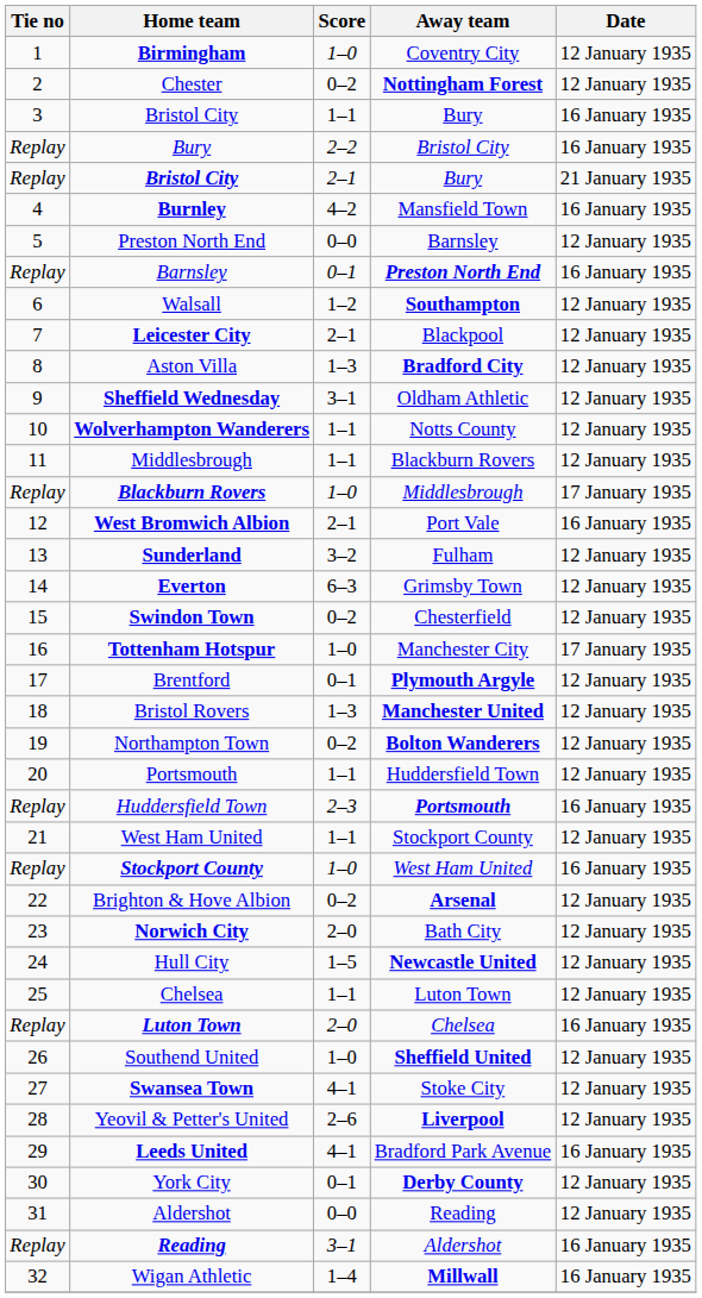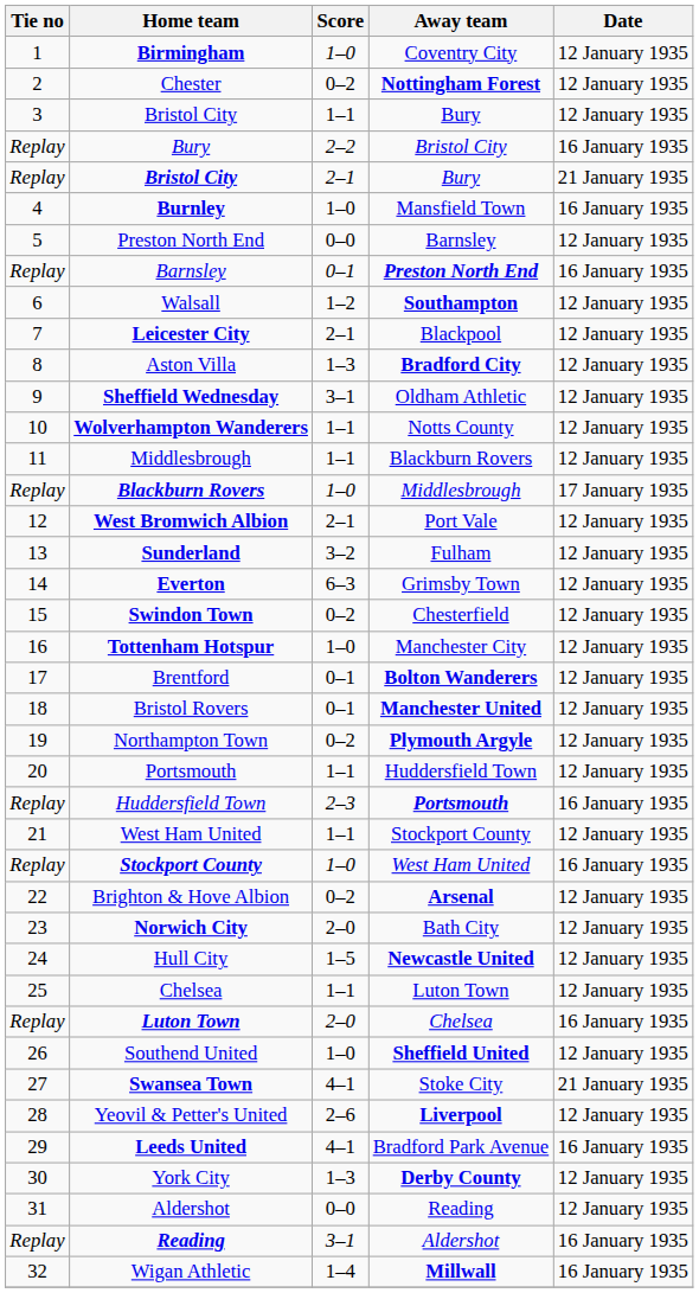3 / Bristol City | Date: 16 January 1935 -> 12 January 1935
Burnley | Score: 4–2 -> 1–0
West Bromwich Albion | Date: 16 January 1935 -> 12 January 1935
Tottenham Hotspur | Date: 17 January 1935 -> 12 January 1935
Brentford | Away team: Plymouth Argyle -> Bolton Wanderers
Bristol Rovers | Score: 1–3 -> 0–1
Northampton Town | Away team: Bolton Wanderers -> Plymouth Argyle
Swansea Town | Date: 12 January 1935 -> 21 January 1935
York City | Score: 0–1 -> 1–3
